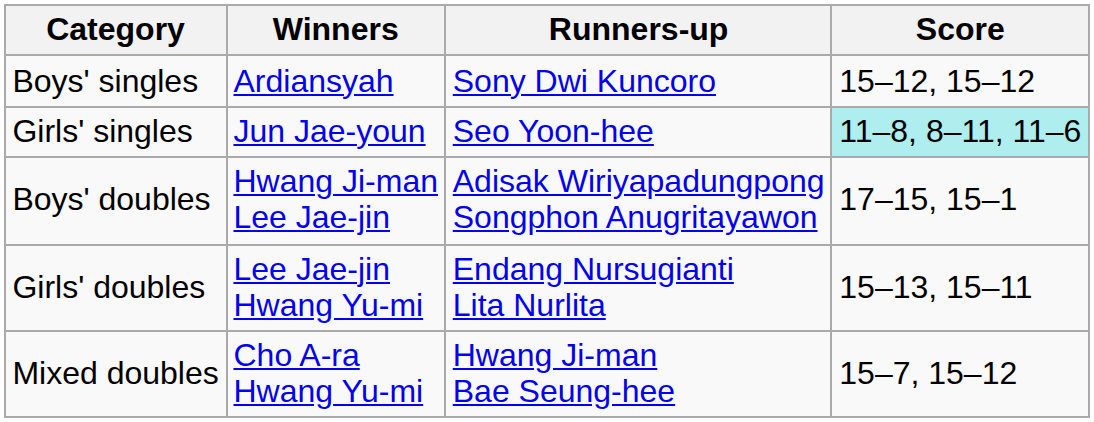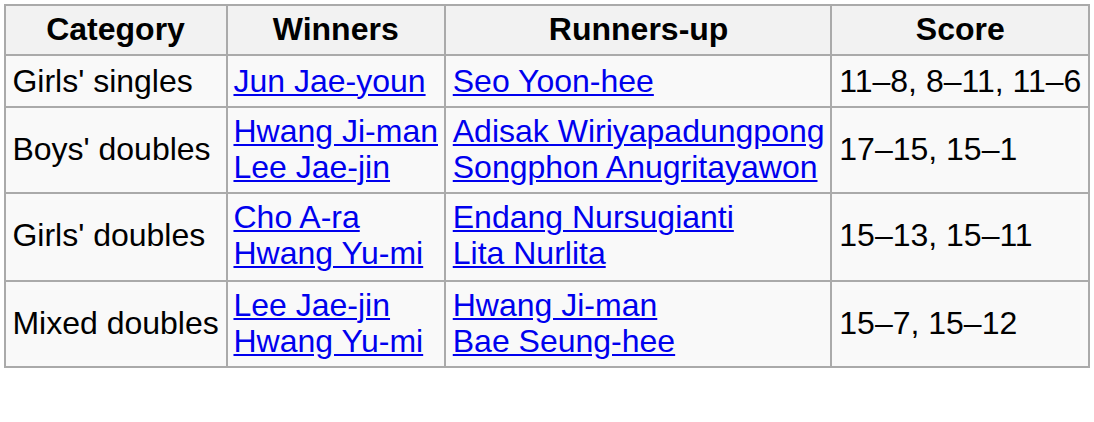- row: Boys' singles | Ardiansyah | Sony Dwi Kuncoro | 15–12, 15–12
Girls' singles | Score: paleturquoise background -> no background
Girls' doubles | Winners: Lee Jae-jin Hwang Yu-mi -> Cho A-ra Hwang Yu-mi
Mixed doubles | Winners: Cho A-ra Hwang Yu-mi -> Lee Jae-jin Hwang Yu-mi
